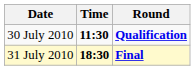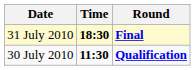rows swapped: 30 July 2010 <-> 31 July 2010
